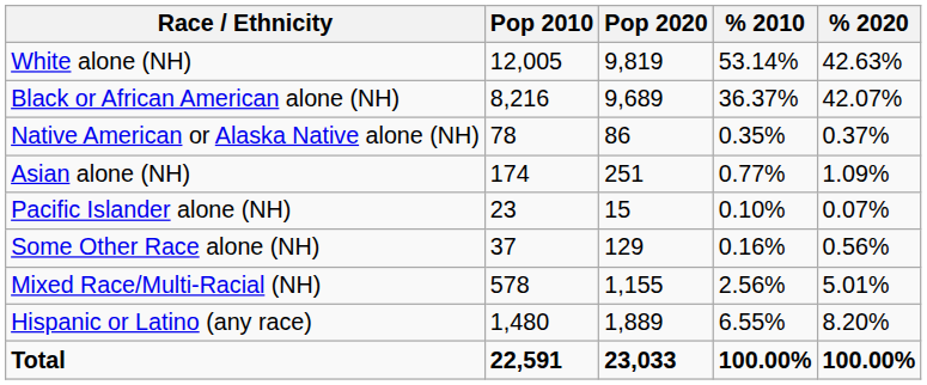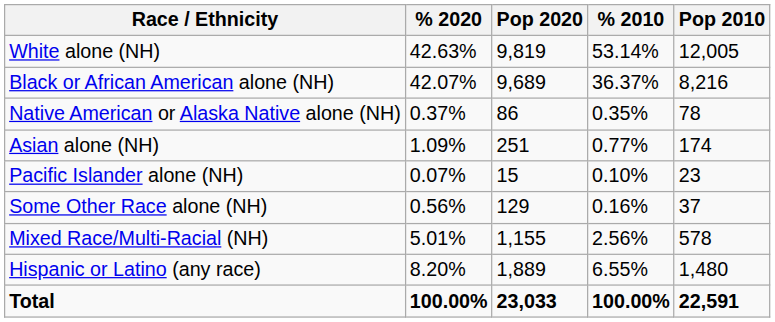columns swapped: Pop 2010 <-> % 2020
